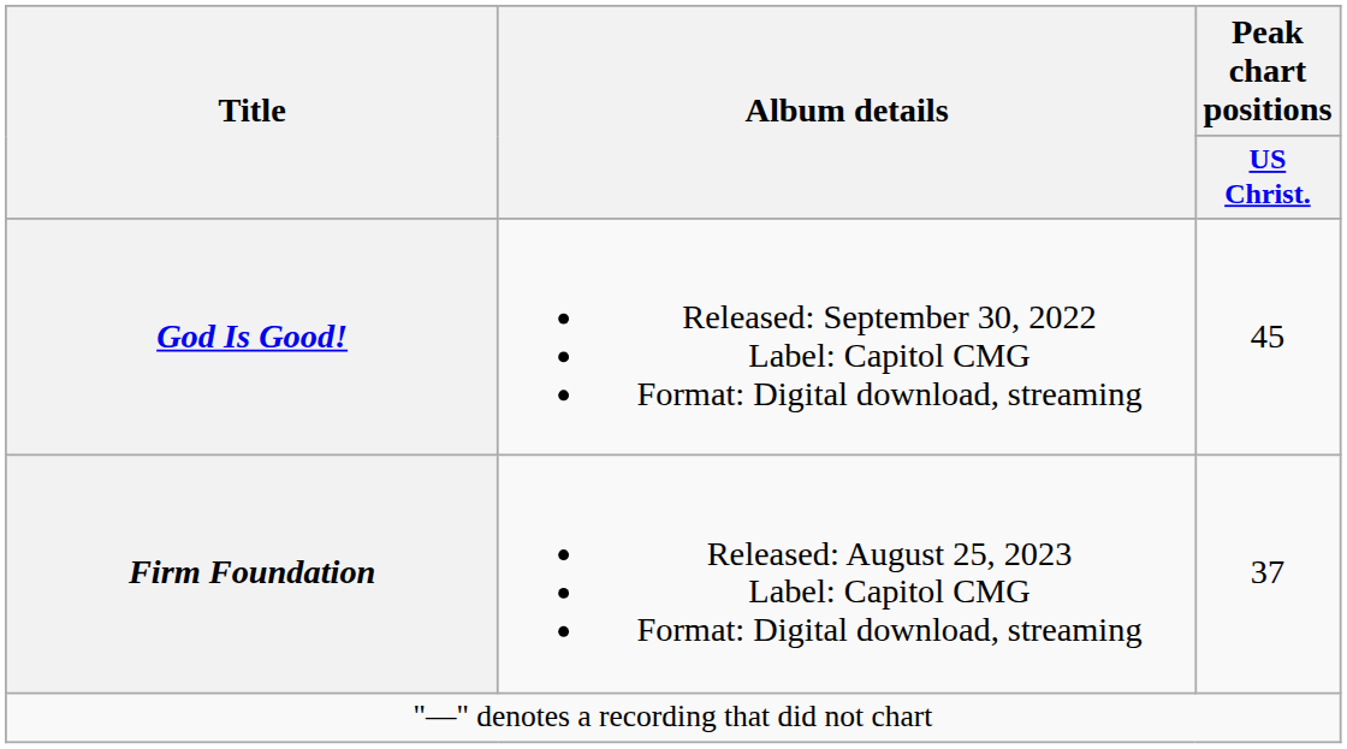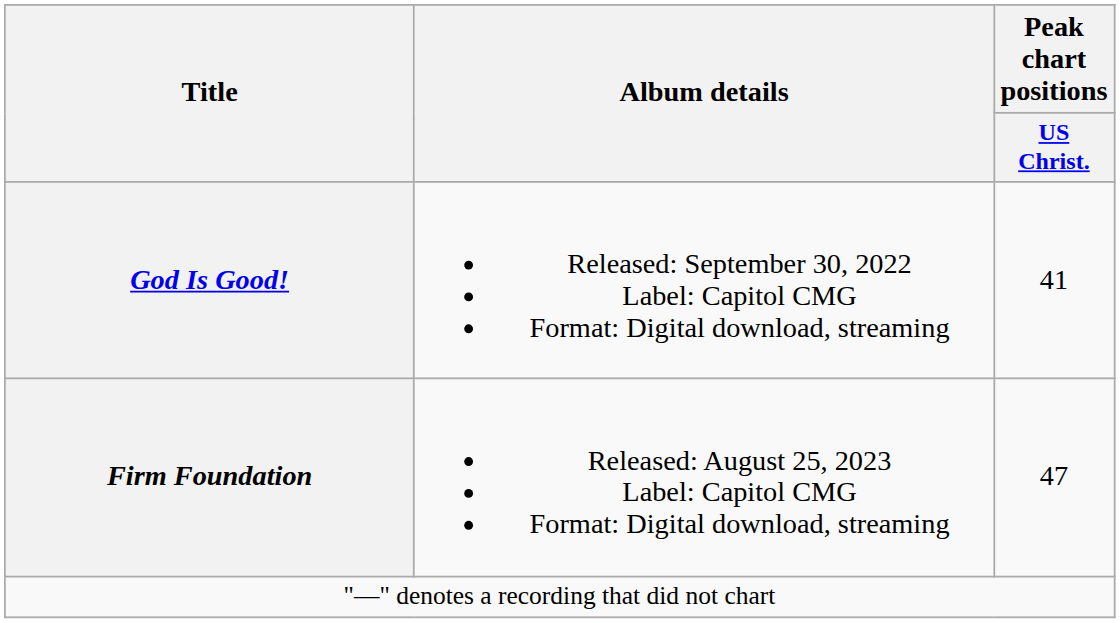God Is Good! | Peak chart positions / US Christ.: 45 -> 41
Firm Foundation | Peak chart positions / US Christ.: 37 -> 47
